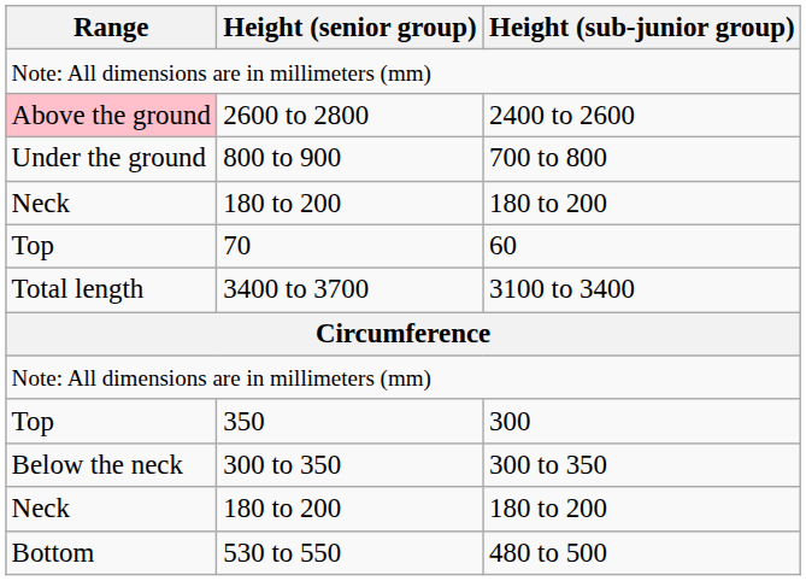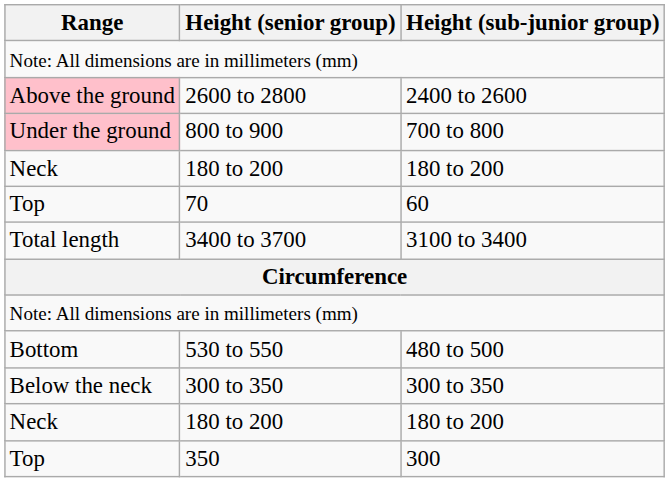800 to 900 | Range: no background -> pink background
rows swapped: 530 to 550 <-> 350
